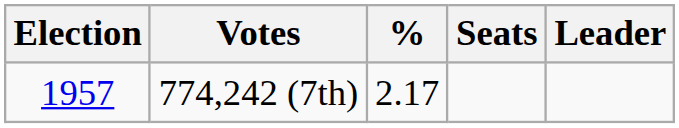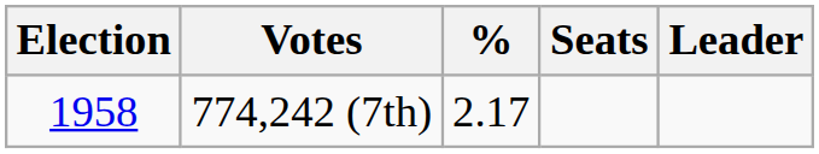774,242 (7th) | Election: 1957 -> 1958
